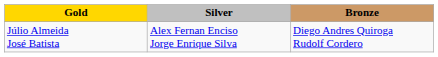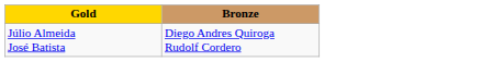- column: Silver | Alex Fernan Enciso Jorge Enrique Silva
